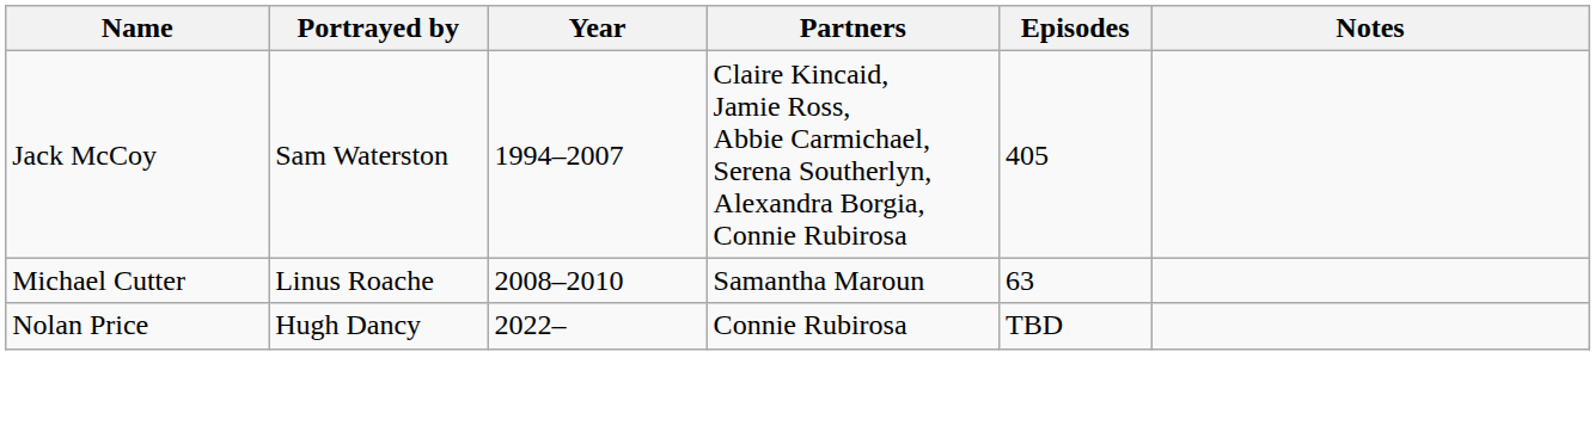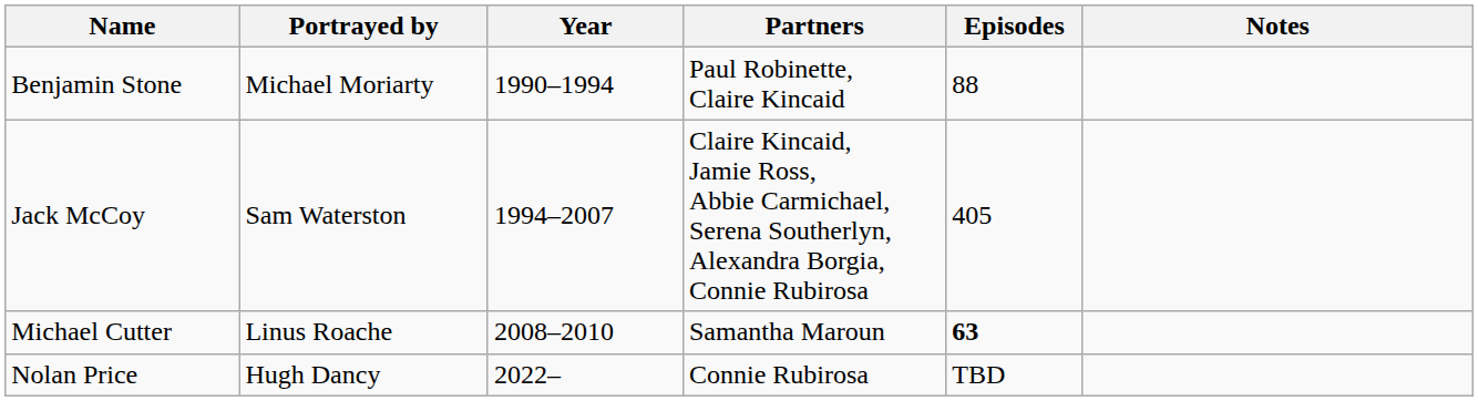+ row: Benjamin Stone | Michael Moriarty | 1990–1994 | Paul Robinette, Claire Kincaid | 88
Michael Cutter | Episodes: normal -> bold
